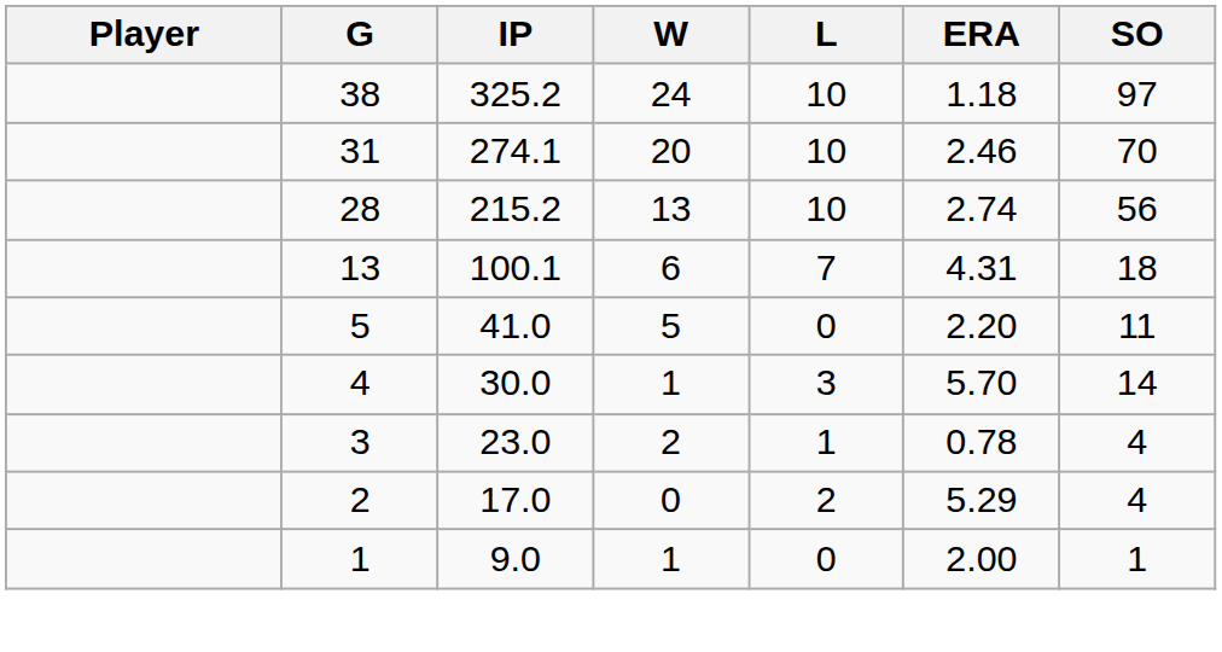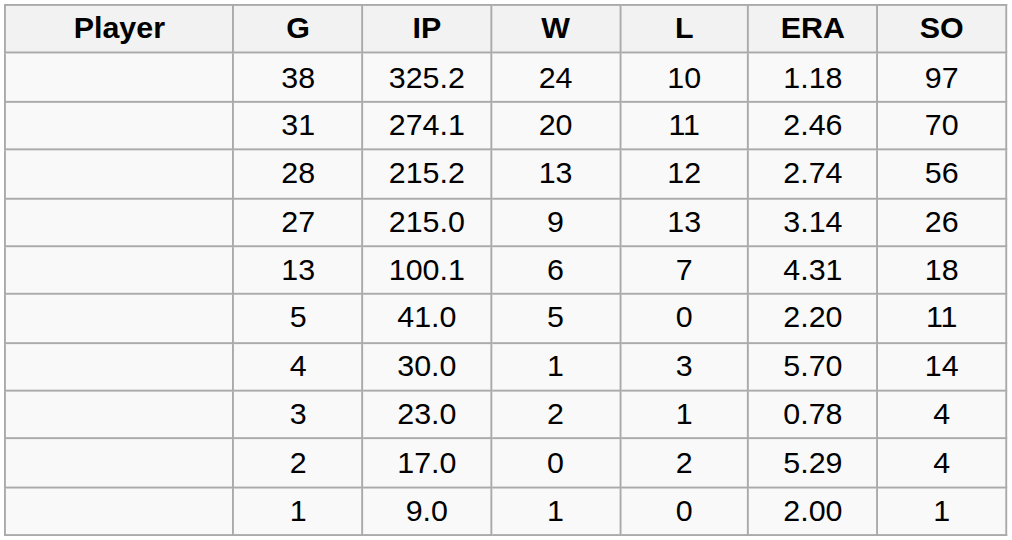31 | L: 10 -> 11
28 | L: 10 -> 12
+ row: 27 | 215.0 | 9 | 13 | 3.14 | 26
